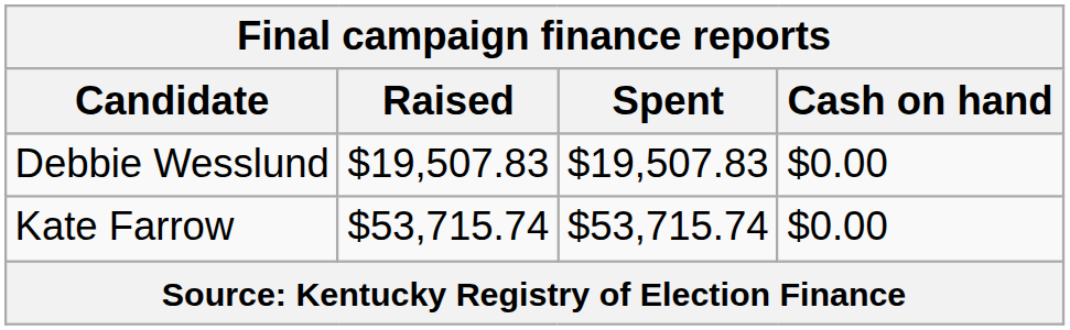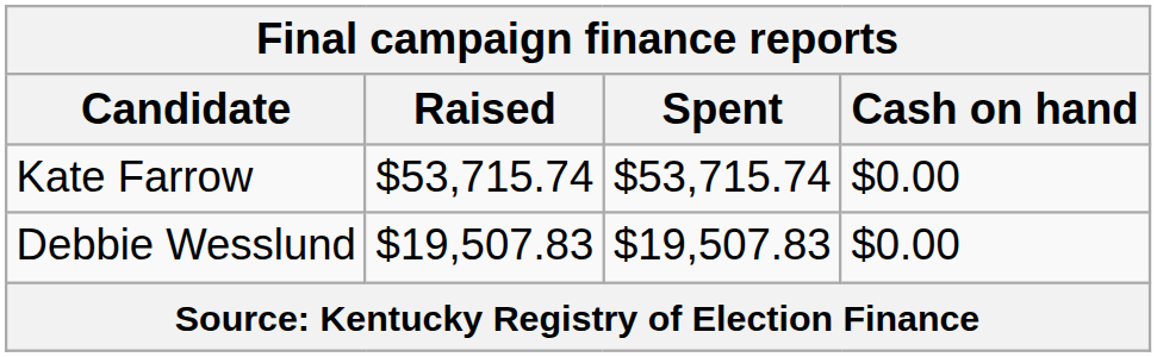rows swapped: Kate Farrow <-> Debbie Wesslund
